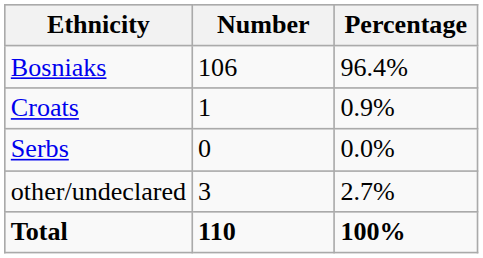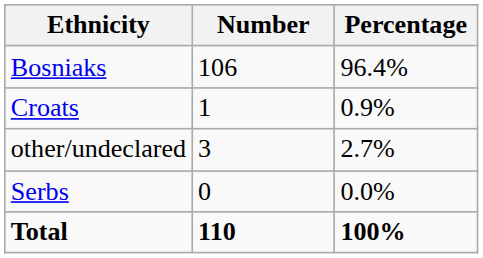rows swapped: Serbs <-> other/undeclared
